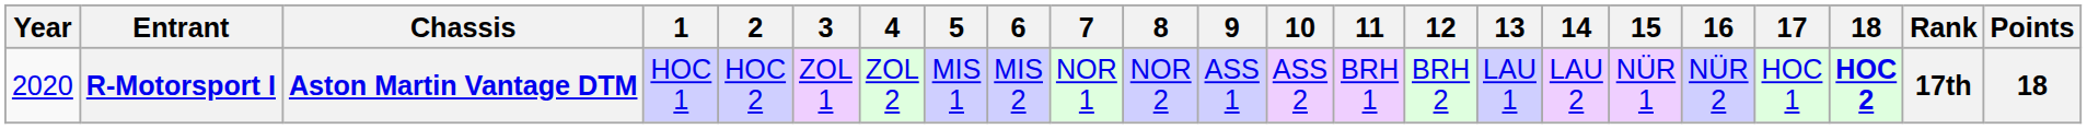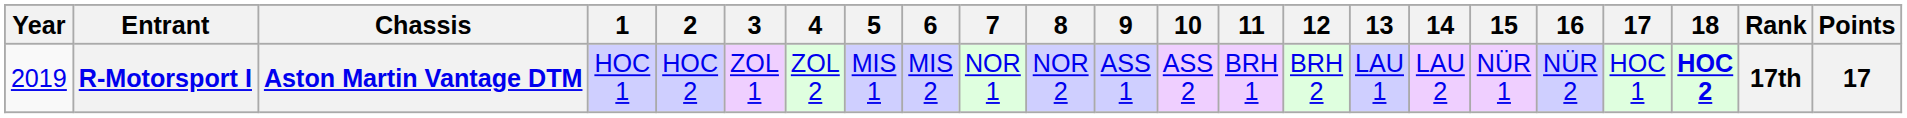R-Motorsport I | Year: 2020 -> 2019
R-Motorsport I | Points: 18 -> 17
